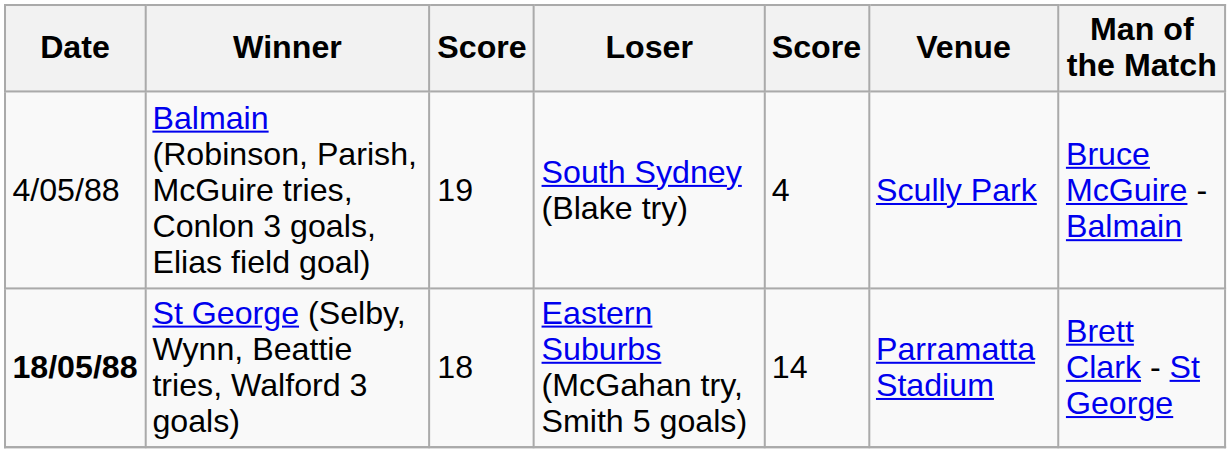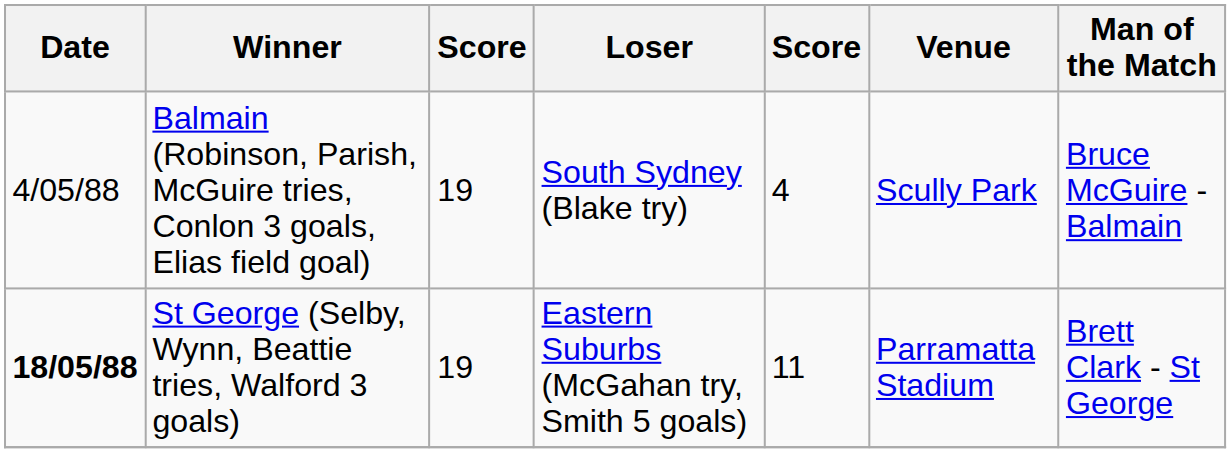St George (Selby, Wynn, Beattie tries, Walford 3 goals) | column 3: 18 -> 19
St George (Selby, Wynn, Beattie tries, Walford 3 goals) | column 5: 14 -> 11
